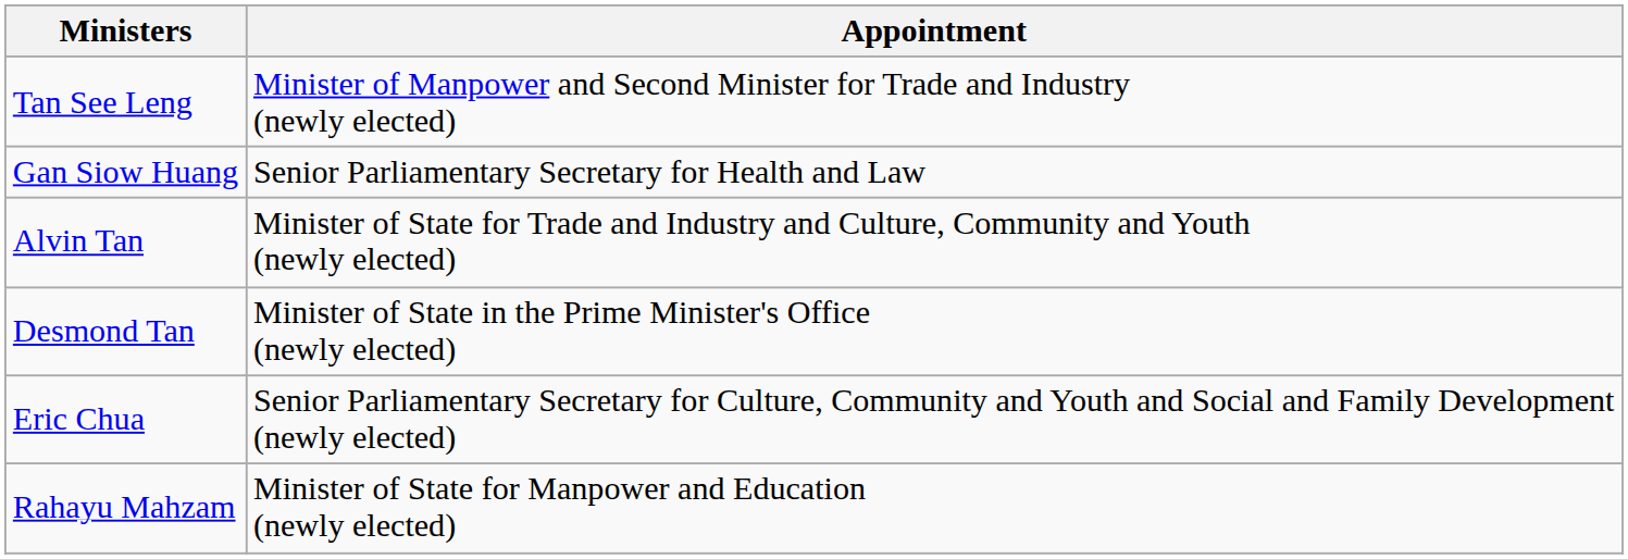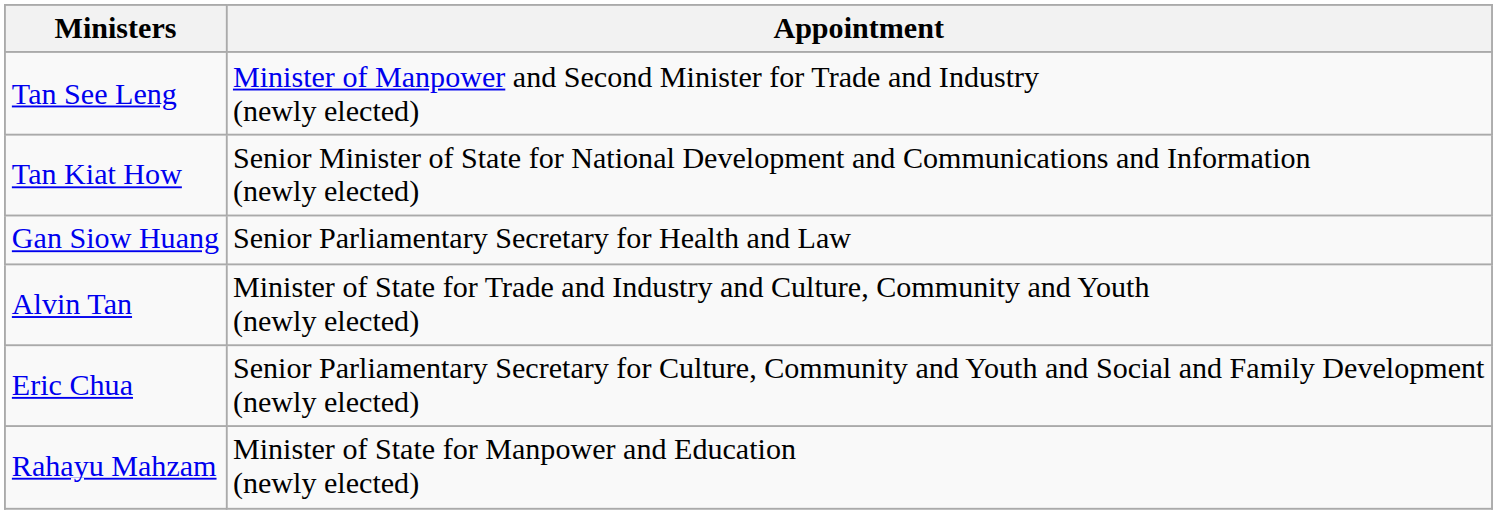+ row: Tan Kiat How | Senior Minister of State for National Development and Communications and Information (newly elected)
- row: Desmond Tan | Minister of State in the Prime Minister's Office (newly elected)
